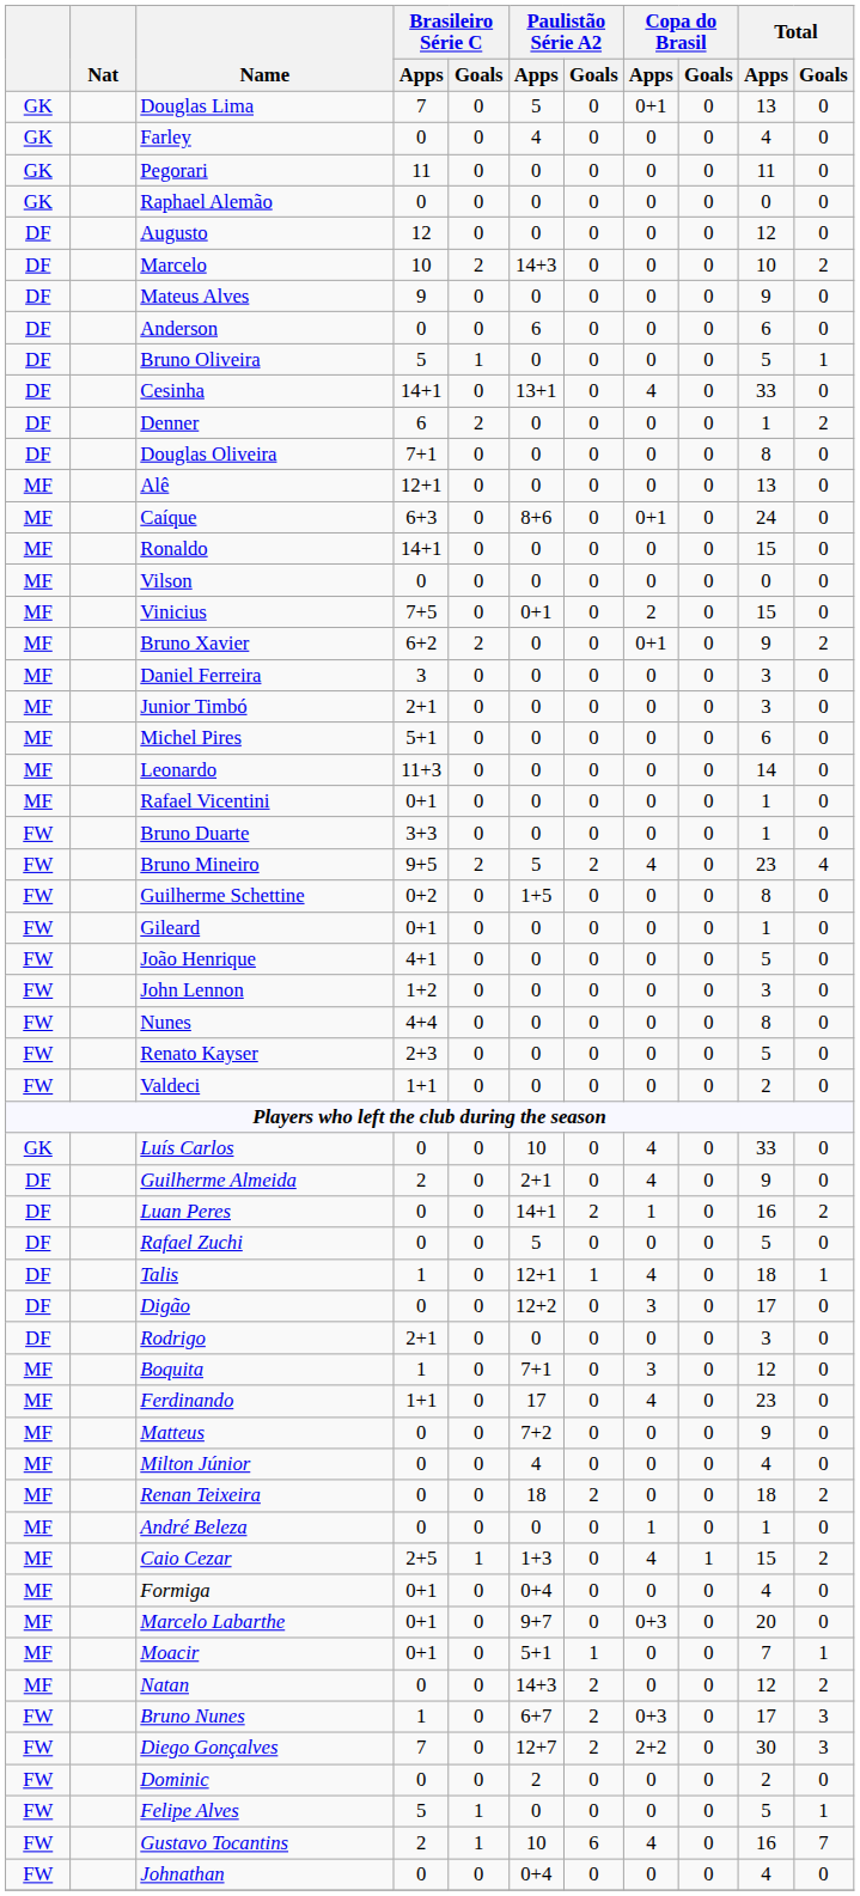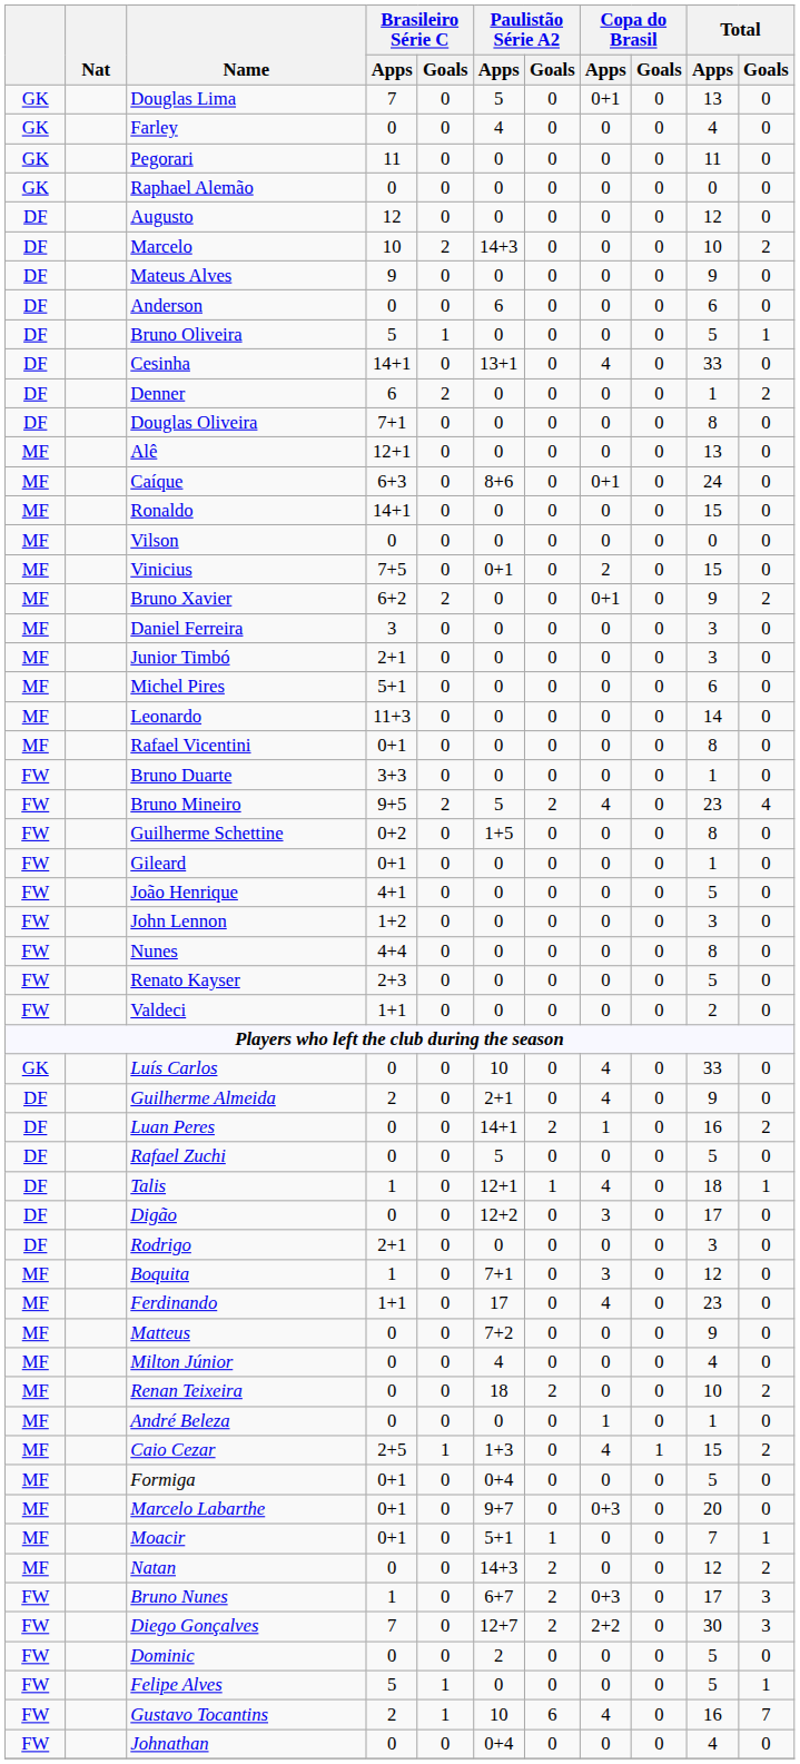Rafael Vicentini | Total / Apps: 1 -> 8
Renan Teixeira | Total / Apps: 18 -> 10
Formiga | Total / Apps: 4 -> 5
Dominic | Total / Apps: 2 -> 5
